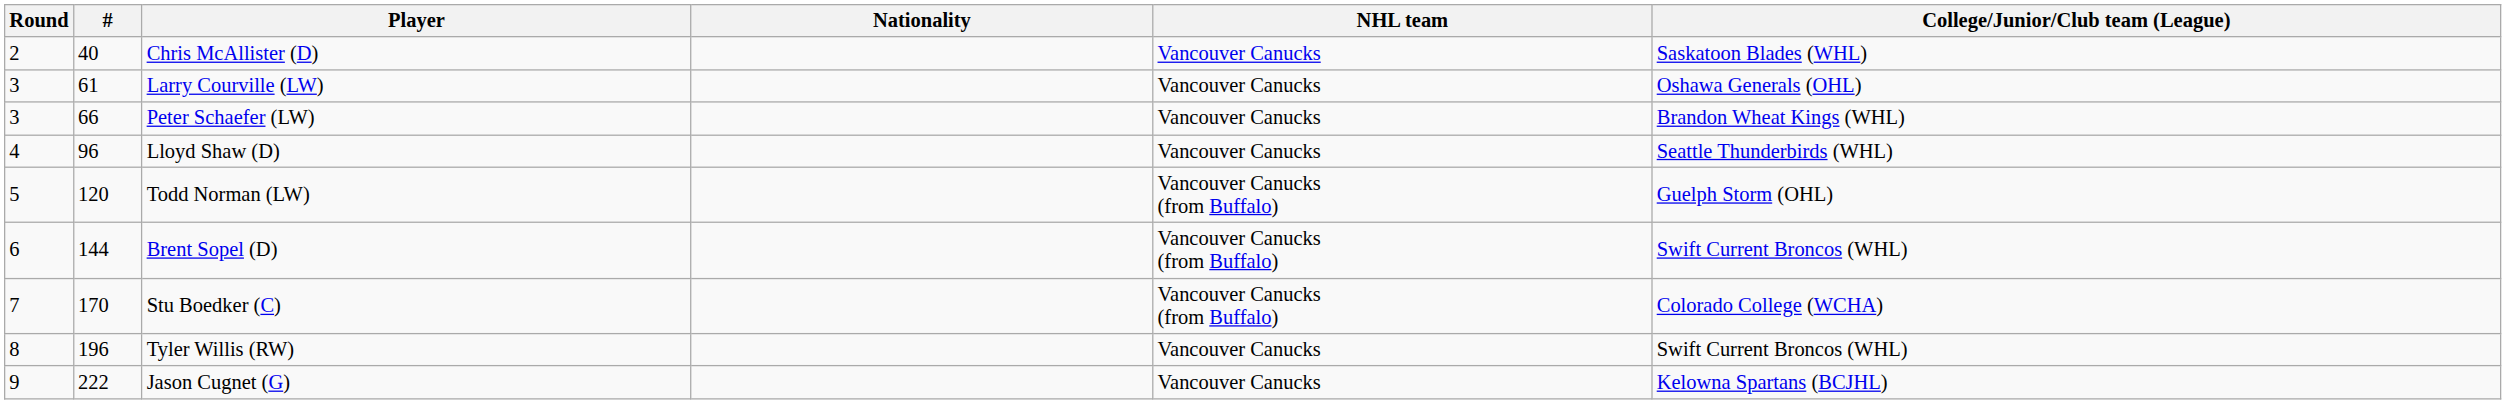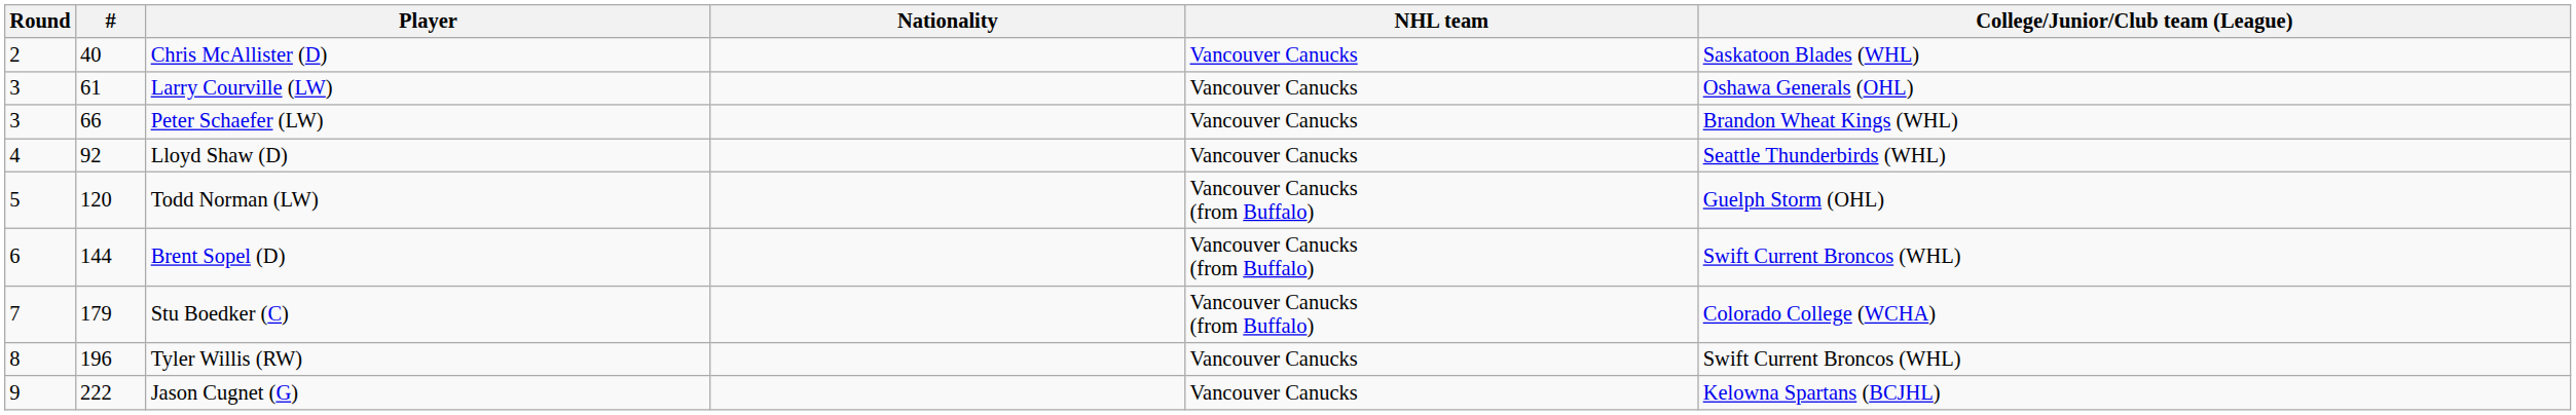Lloyd Shaw (D) | #: 96 -> 92
Stu Boedker (C) | #: 170 -> 179
